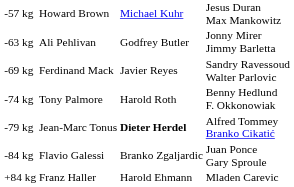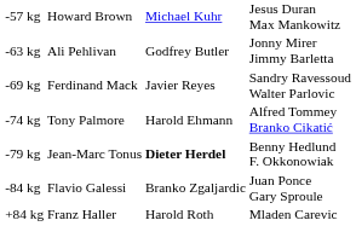-74 kg | column 3: Harold Roth -> Harold Ehmann
-74 kg | column 4: Benny Hedlund F. Okkonowiak -> Alfred Tommey Branko Cikatić
-79 kg | column 4: Alfred Tommey Branko Cikatić -> Benny Hedlund F. Okkonowiak
+84 kg | column 3: Harold Ehmann -> Harold Roth
